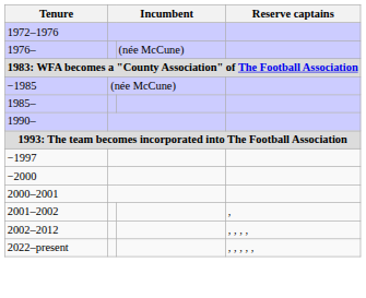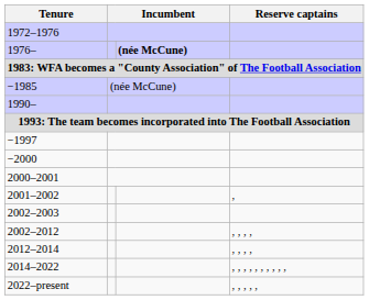1976– | column 3: normal -> bold
- row: 1985–
+ row: 2002–2003
+ row: 2012–2014 | , , , ,
+ row: 2014–2022 | , , , , , , , , , ,
